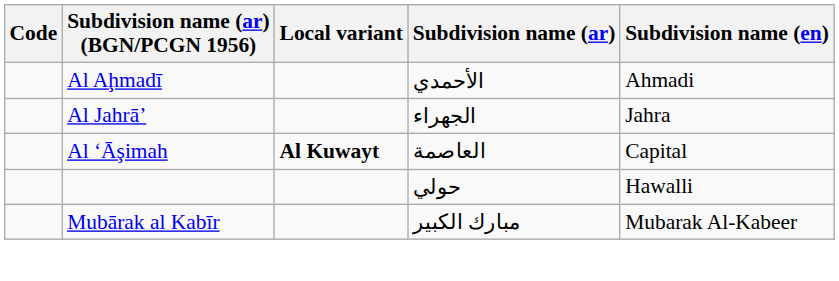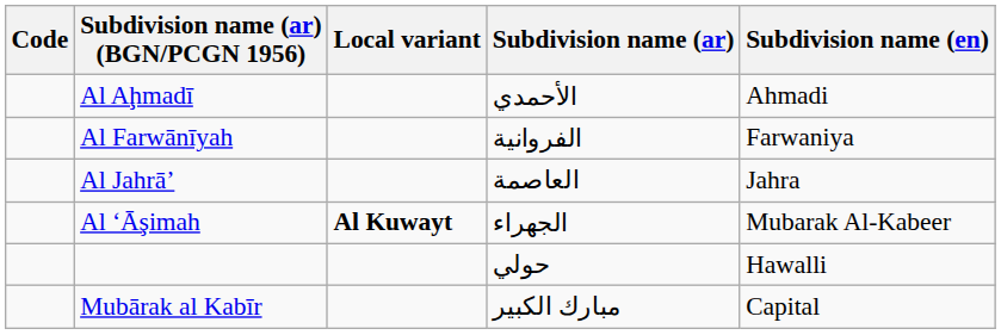+ row: Al Farwānīyah | الفروانية | Farwaniya
Al Jahrā’ | Subdivision name (ar): الجهراء -> العاصمة
Al ‘Āşimah | Subdivision name (ar): العاصمة -> الجهراء
Al ‘Āşimah | Subdivision name (en): Capital -> Mubarak Al-Kabeer
Mubārak al Kabīr | Subdivision name (en): Mubarak Al-Kabeer -> Capital
